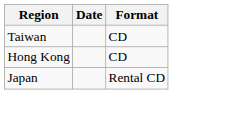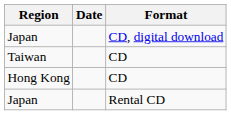+ row: Japan | CD, digital download
